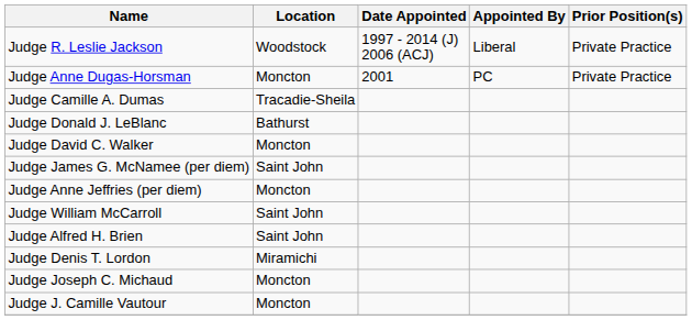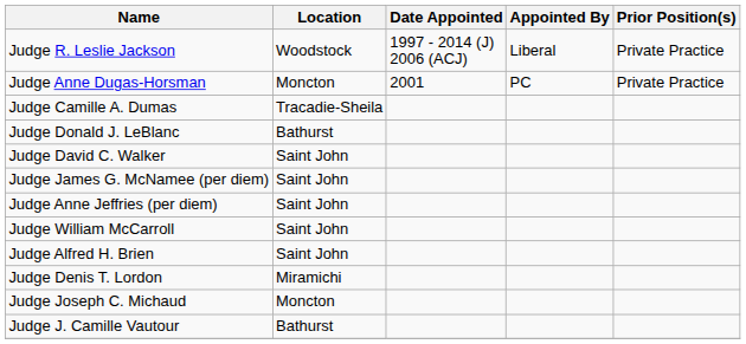Judge David C. Walker | Location: Moncton -> Saint John
Judge Anne Jeffries (per diem) | Location: Moncton -> Saint John
Judge J. Camille Vautour | Location: Moncton -> Bathurst
